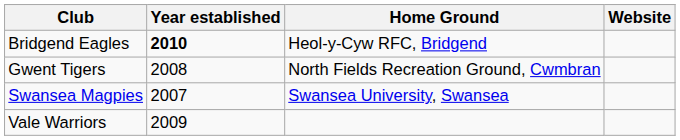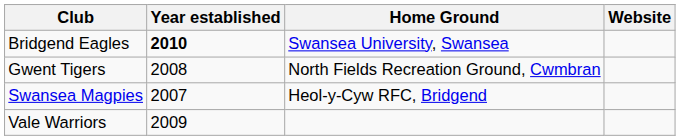Bridgend Eagles | Home Ground: Heol-y-Cyw RFC, Bridgend -> Swansea University, Swansea
Swansea Magpies | Home Ground: Swansea University, Swansea -> Heol-y-Cyw RFC, Bridgend
